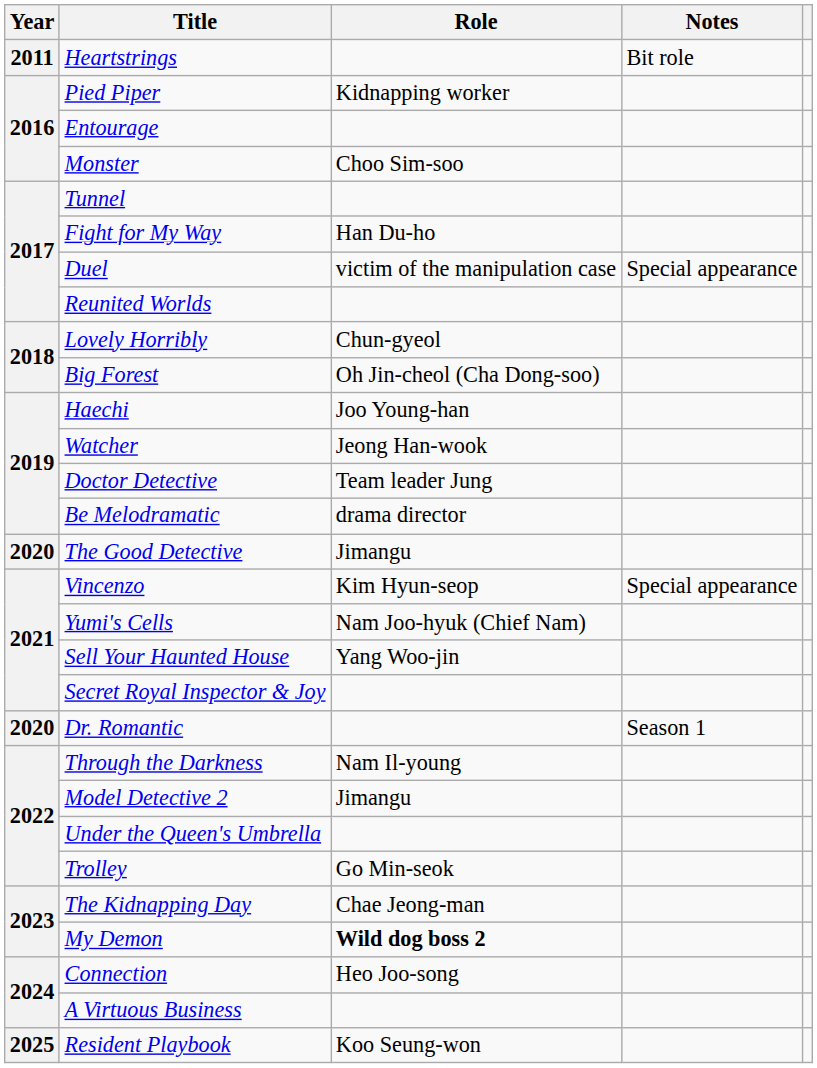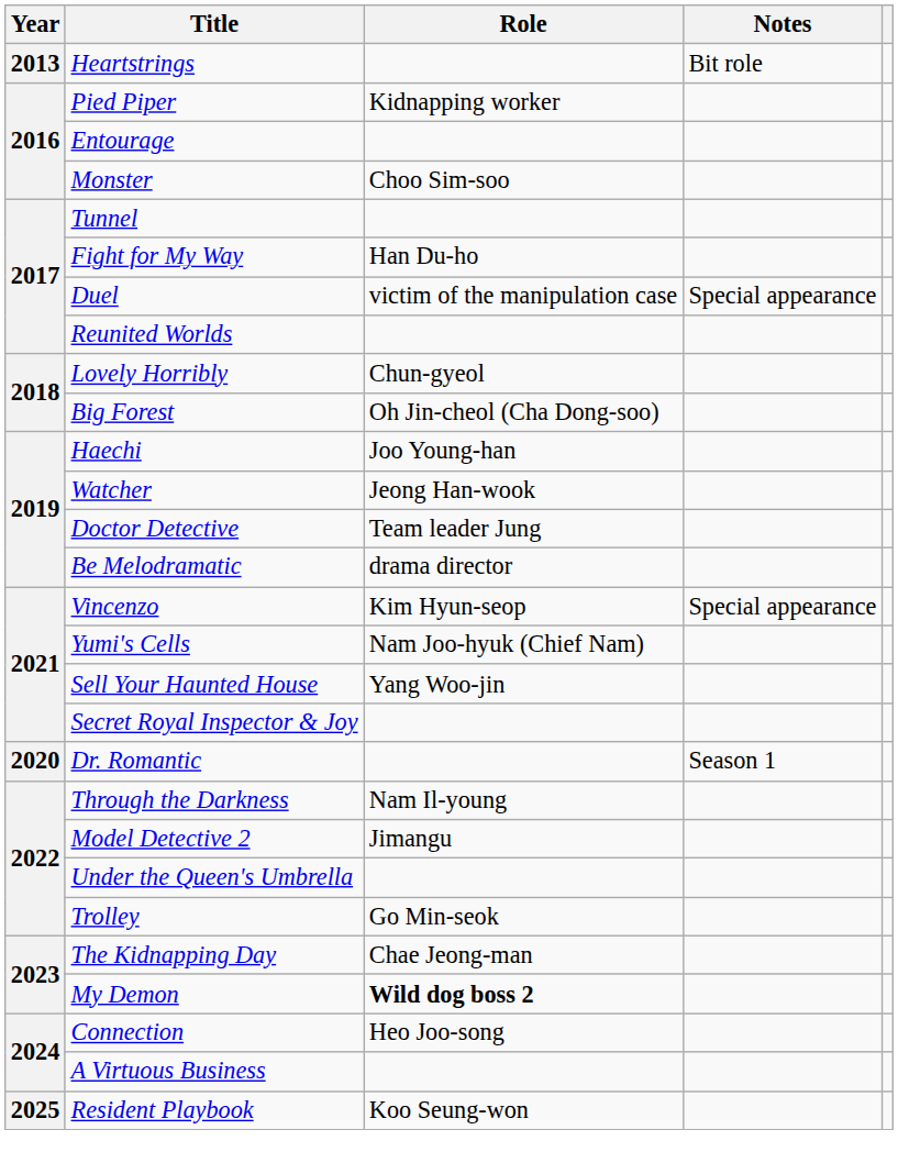Heartstrings | Year: 2011 -> 2013
- row: 2020 | The Good Detective | Jimangu
